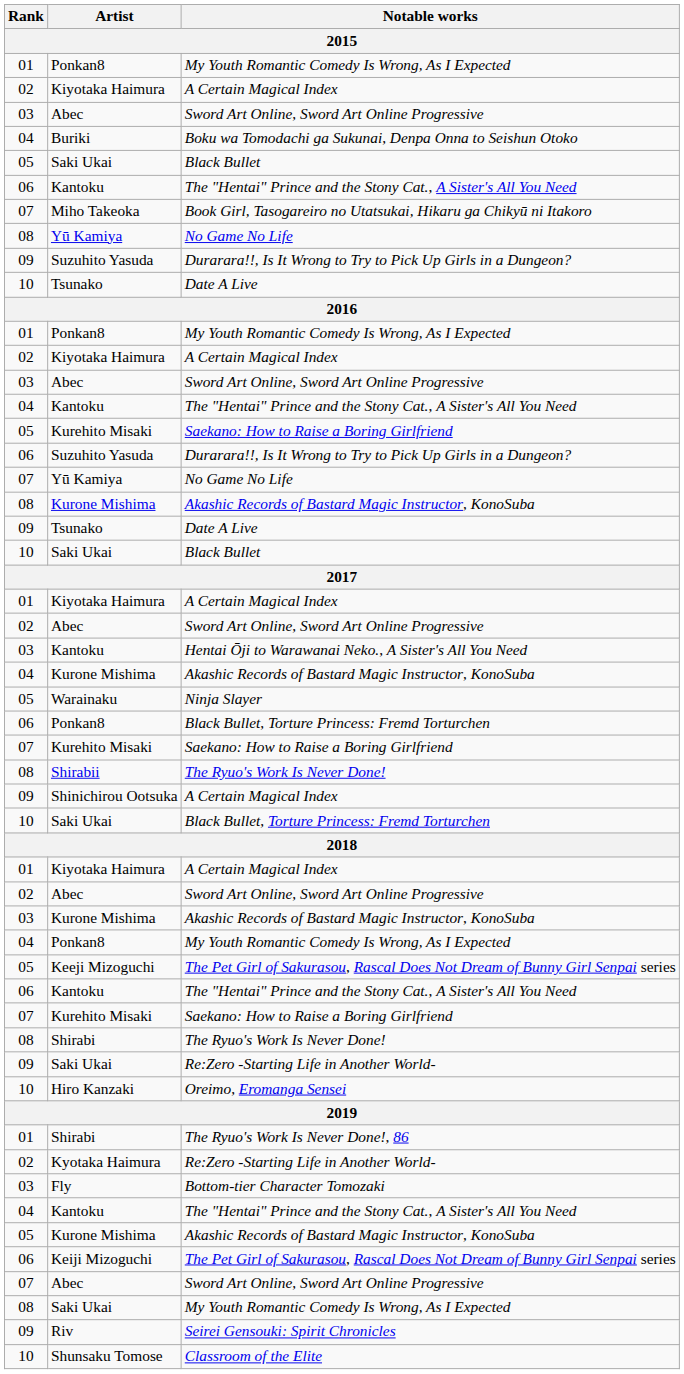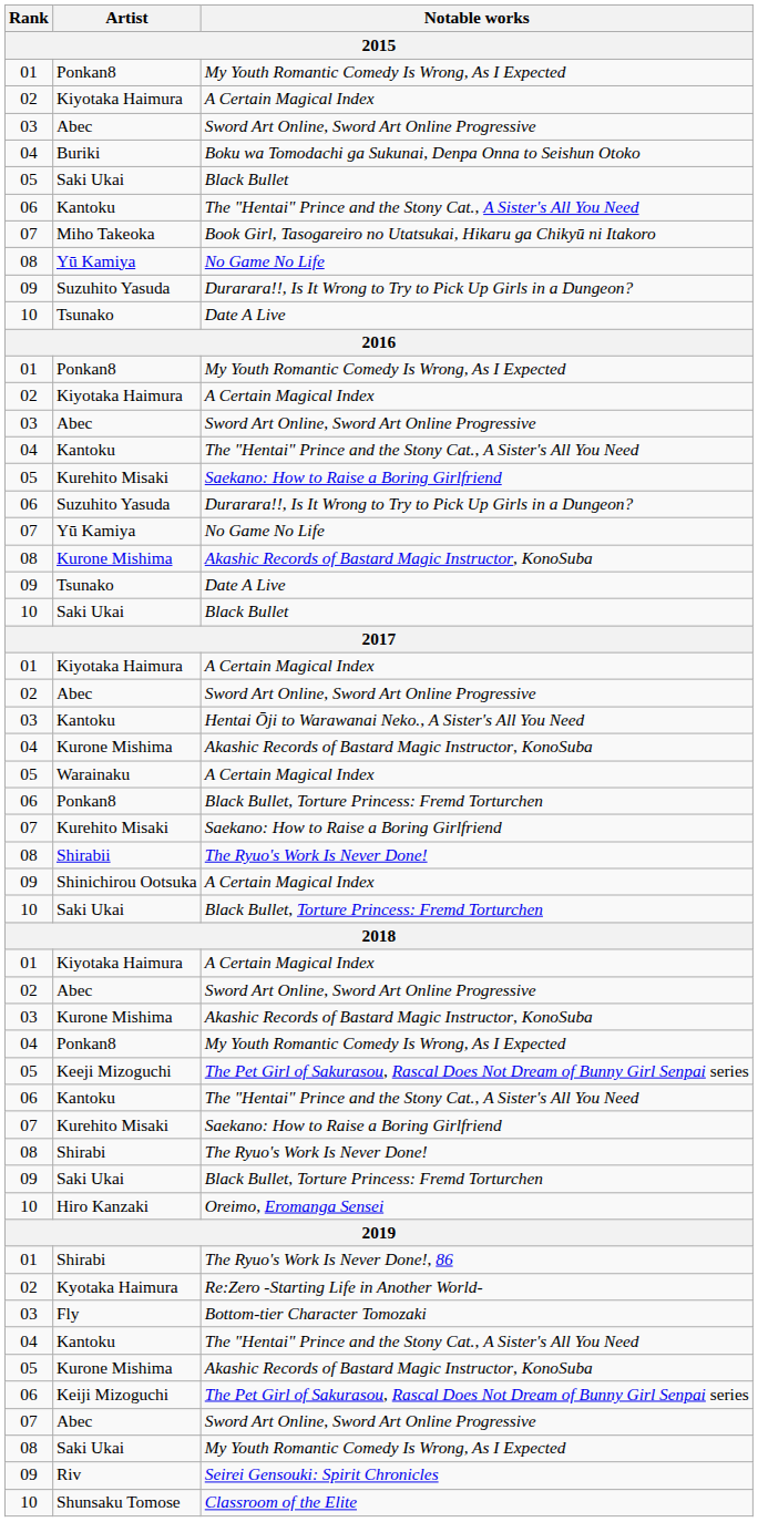Warainaku | Notable works: Ninja Slayer -> A Certain Magical Index
09 / Saki Ukai | Notable works: Re:Zero -Starting Life in Another World- -> Black Bullet, Torture Princess: Fremd Torturchen
